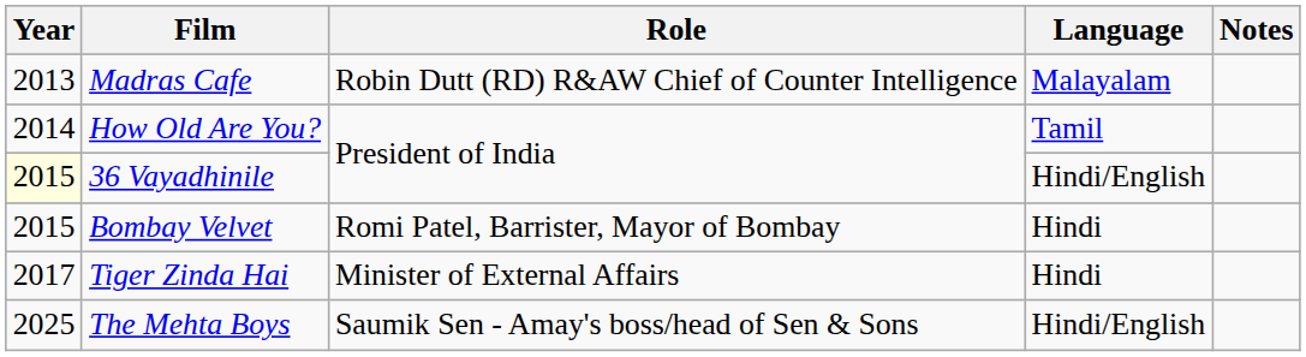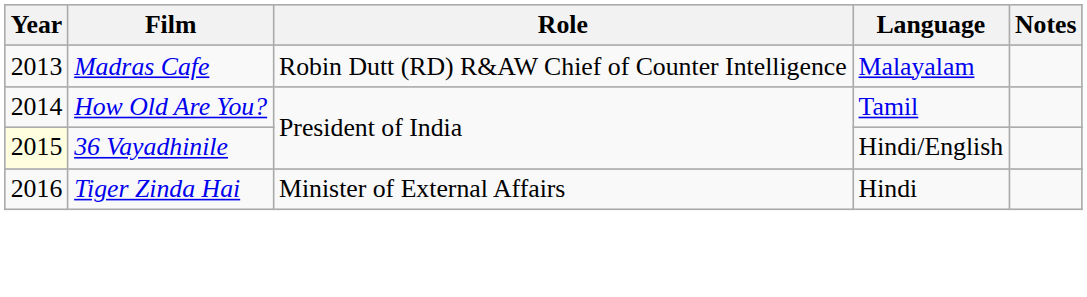- row: 2015 | Bombay Velvet | Romi Patel, Barrister, Mayor of Bombay | Hindi
Tiger Zinda Hai | Year: 2017 -> 2016
- row: 2025 | The Mehta Boys | Saumik Sen - Amay's boss/head of Sen & Sons | Hindi/English
